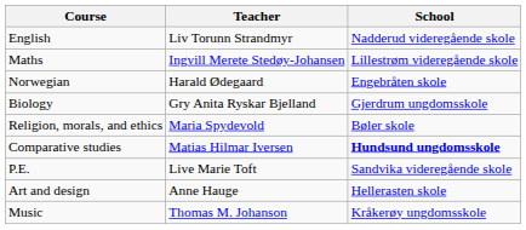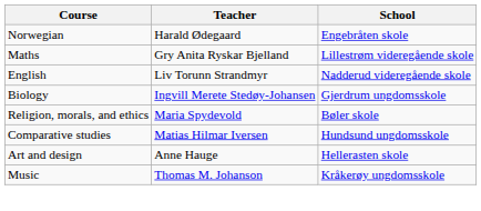rows swapped: Norwegian <-> English
Maths | Teacher: Ingvill Merete Stedøy-Johansen -> Gry Anita Ryskar Bjelland
Biology | Teacher: Gry Anita Ryskar Bjelland -> Ingvill Merete Stedøy-Johansen
Comparative studies | School: bold -> normal
- row: P.E. | Live Marie Toft | Sandvika videregående skole
